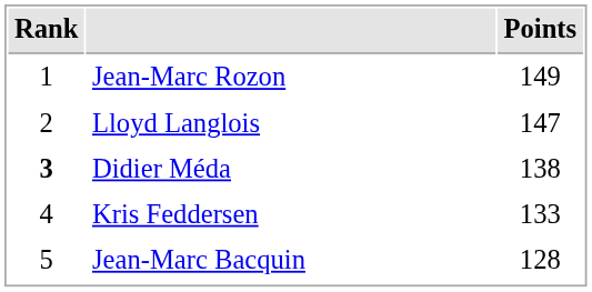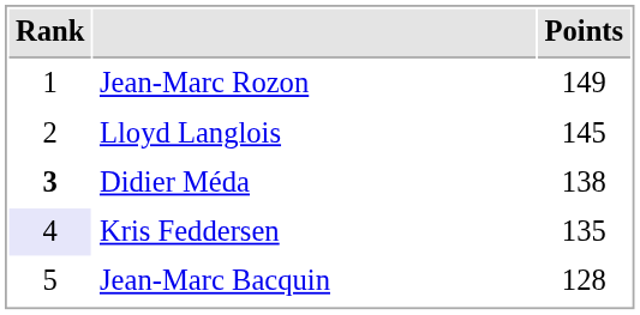Lloyd Langlois | Points: 147 -> 145
Kris Feddersen | Rank: no background -> lavender background
Kris Feddersen | Points: 133 -> 135
